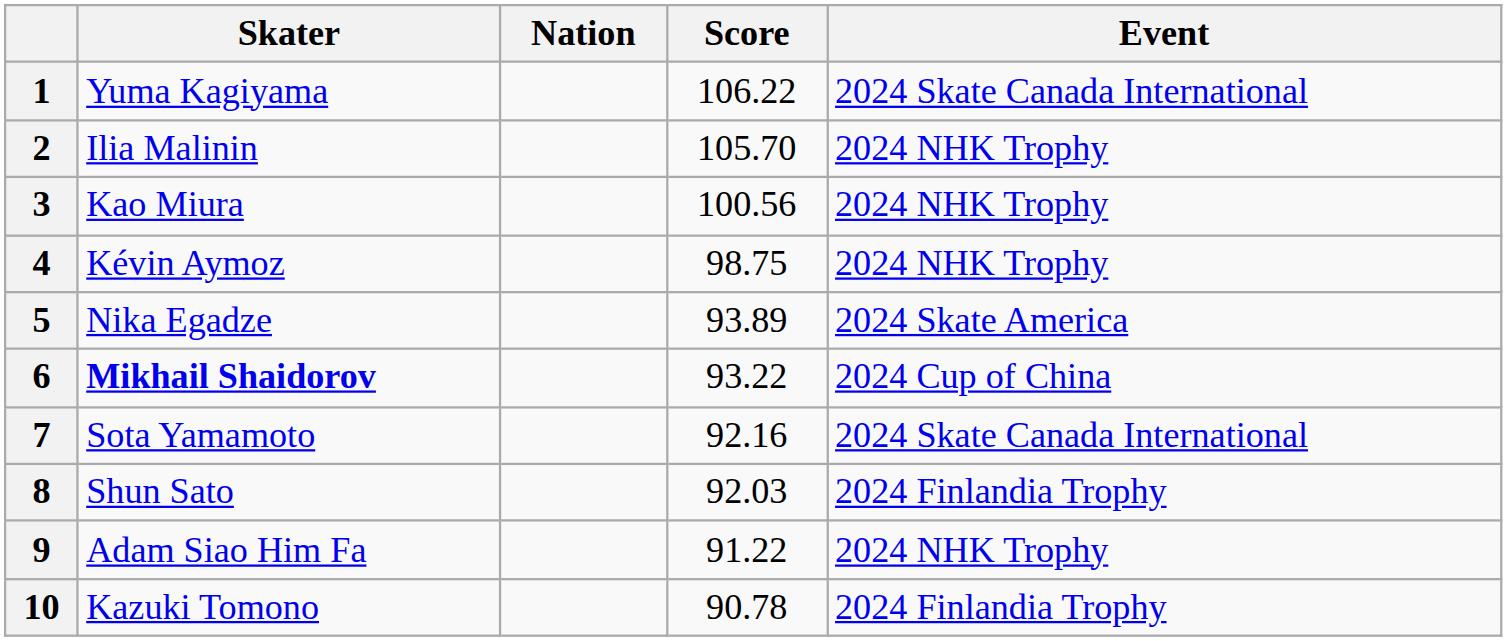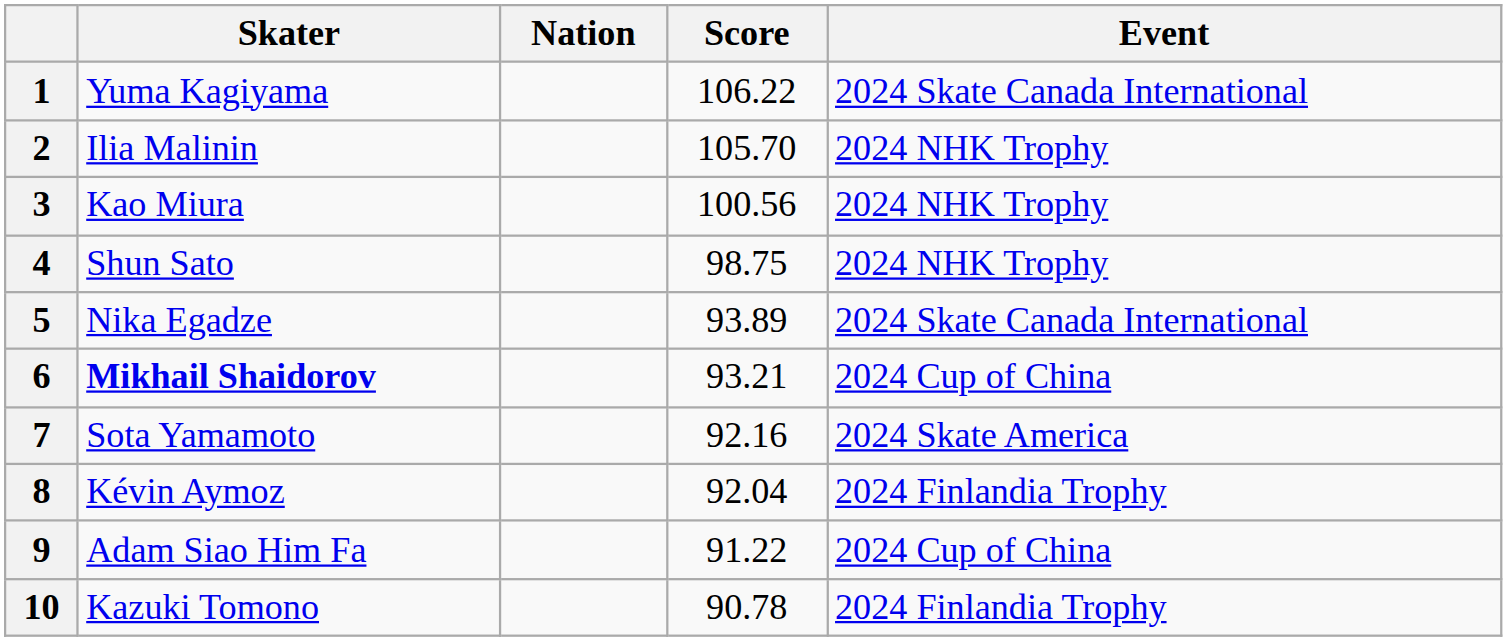4 | Skater: Kévin Aymoz -> Shun Sato
5 | Event: 2024 Skate America -> 2024 Skate Canada International
6 | Score: 93.22 -> 93.21
7 | Event: 2024 Skate Canada International -> 2024 Skate America
8 | Skater: Shun Sato -> Kévin Aymoz
8 | Score: 92.03 -> 92.04
9 | Event: 2024 NHK Trophy -> 2024 Cup of China
